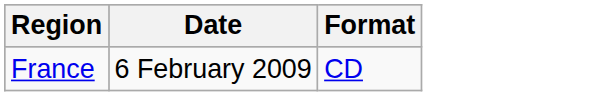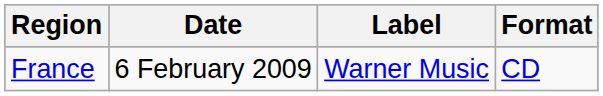+ column: Label | Warner Music
